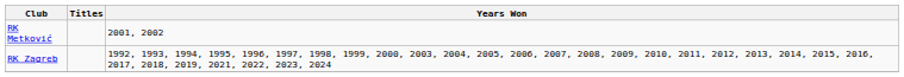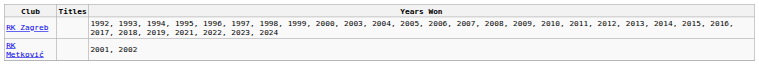rows swapped: RK Zagreb <-> RK Metković
